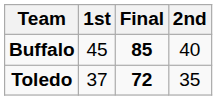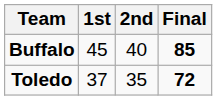columns swapped: 2nd <-> Final
